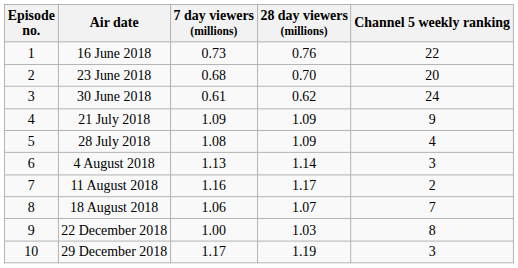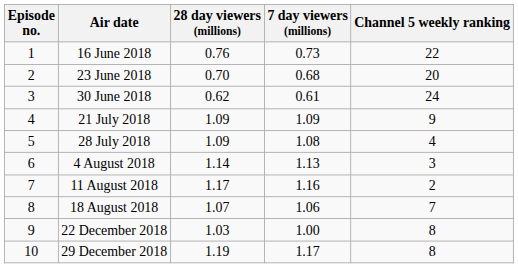columns swapped: 7 day viewers (millions) <-> 28 day viewers (millions)
29 December 2018 | Channel 5 weekly ranking: 3 -> 8
